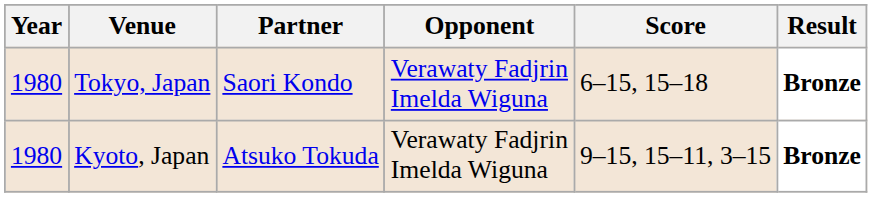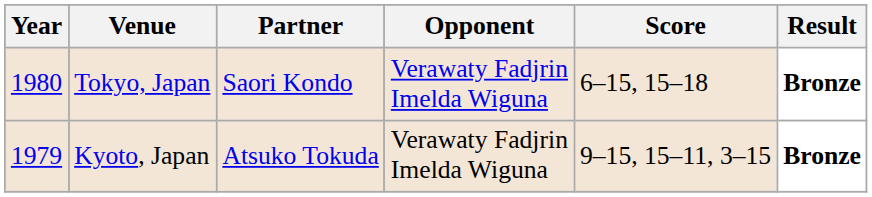Kyoto, Japan | Year: 1980 -> 1979
